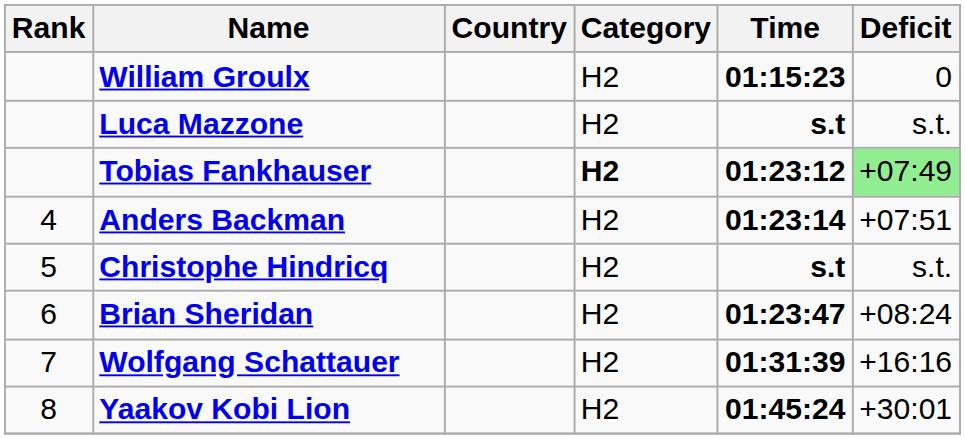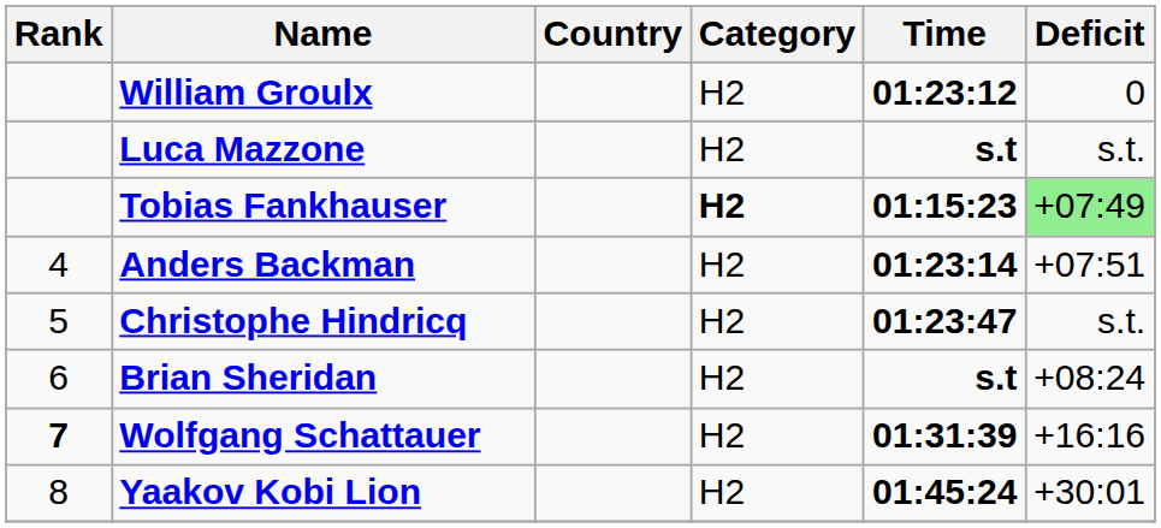William Groulx | Time: 01:15:23 -> 01:23:12
Tobias Fankhauser | Time: 01:23:12 -> 01:15:23
Christophe Hindricq | Time: s.t -> 01:23:47
Brian Sheridan | Time: 01:23:47 -> s.t
Wolfgang Schattauer | Rank: normal -> bold
